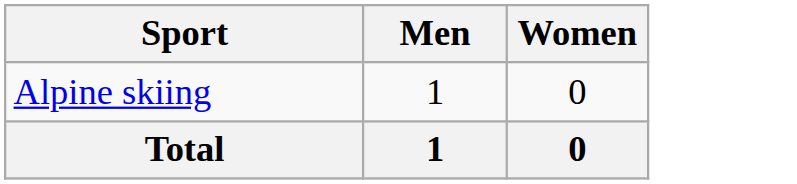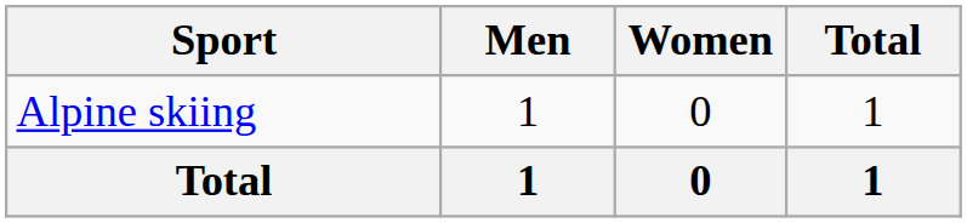+ column: Total | 1 | 1
